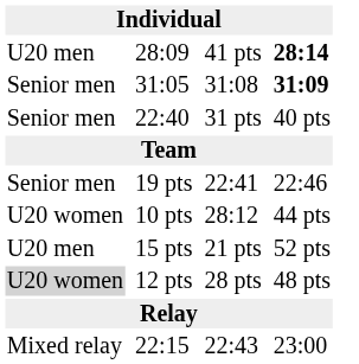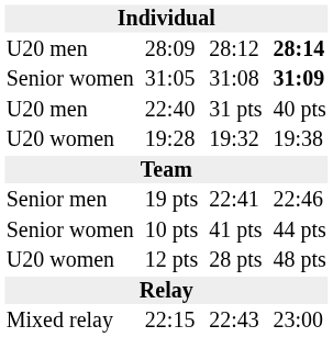28:09 | column 5: 41 pts -> 28:12
31:05 | column 1: Senior men -> Senior women
22:40 | column 1: Senior men -> U20 men
+ row: U20 women | 19:28 | 19:32 | 19:38
10 pts | column 1: U20 women -> Senior women
10 pts | column 5: 28:12 -> 41 pts
- row: U20 men | 15 pts | 21 pts | 52 pts
12 pts | column 1: lightgrey background -> no background
